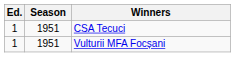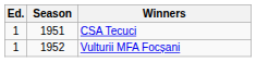Vulturii MFA Focșani | Season: 1951 -> 1952
